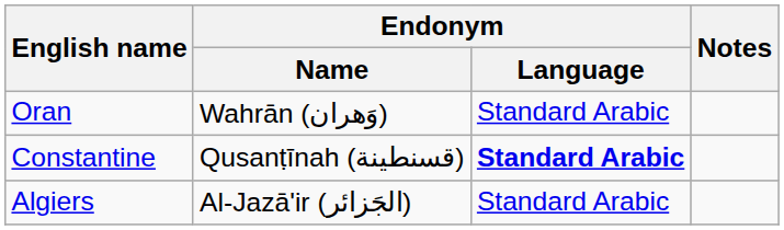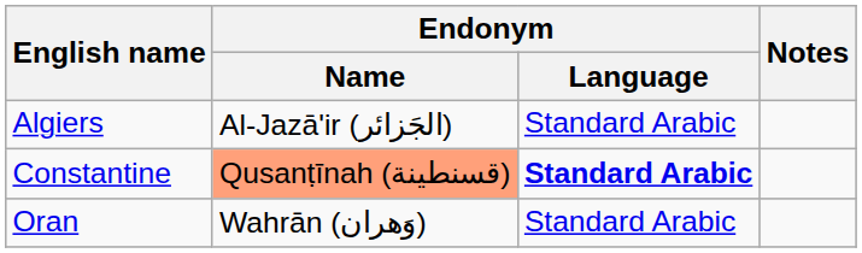rows swapped: Algiers <-> Oran
Constantine | Endonym / Name: no background -> lightsalmon background
